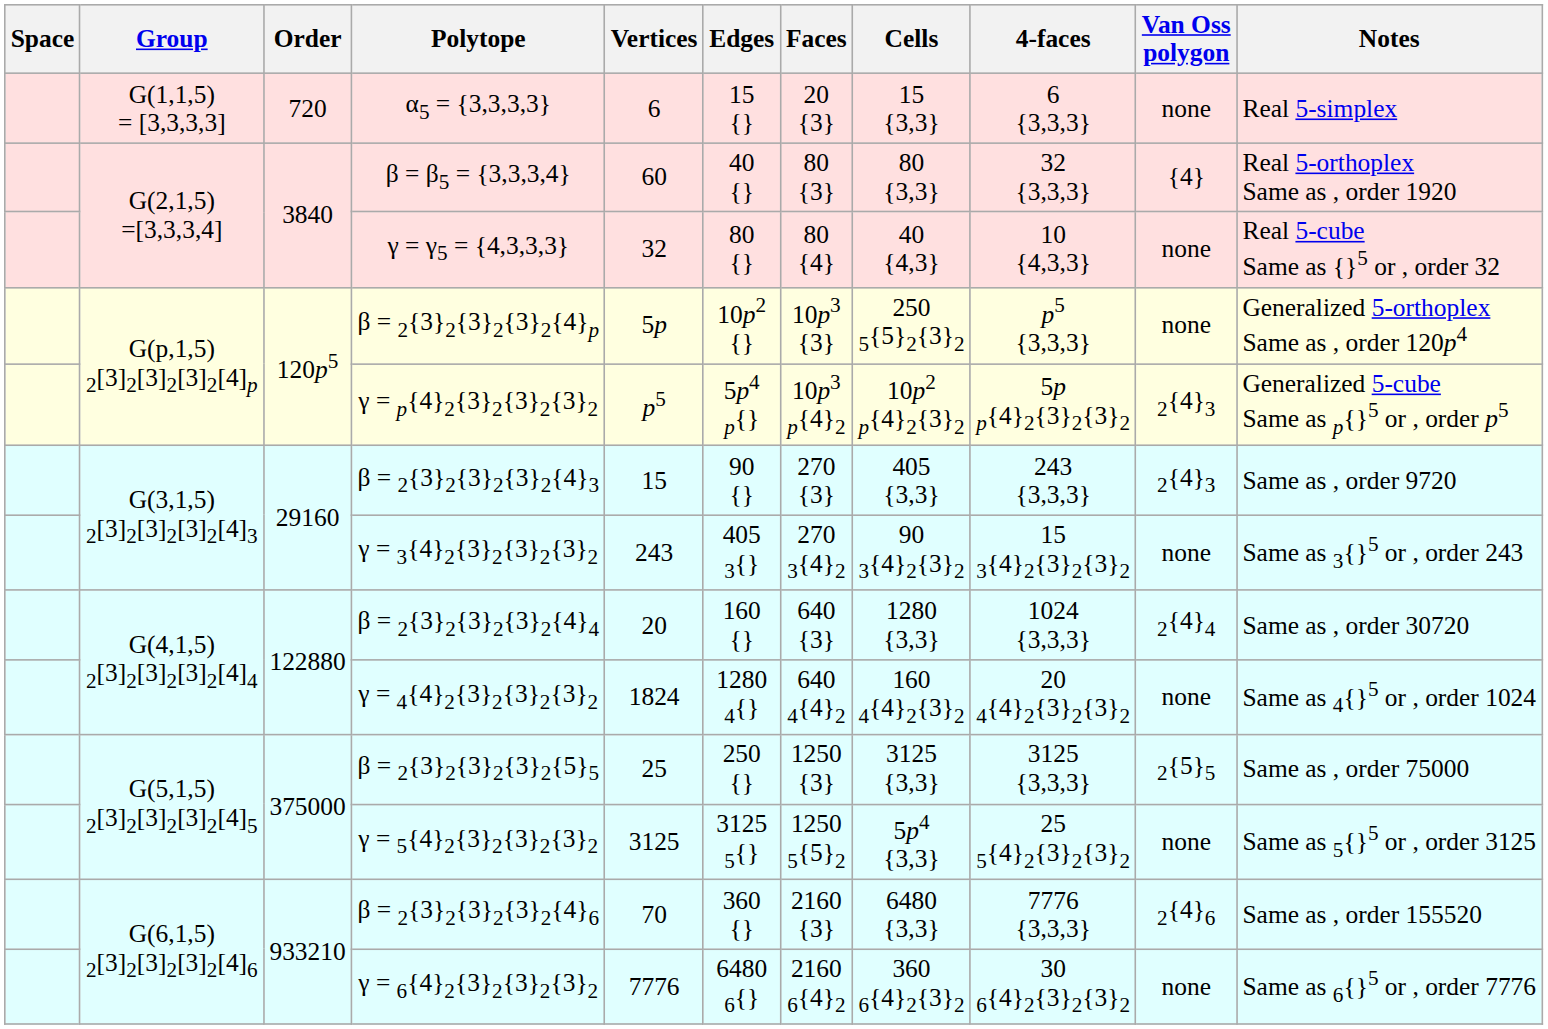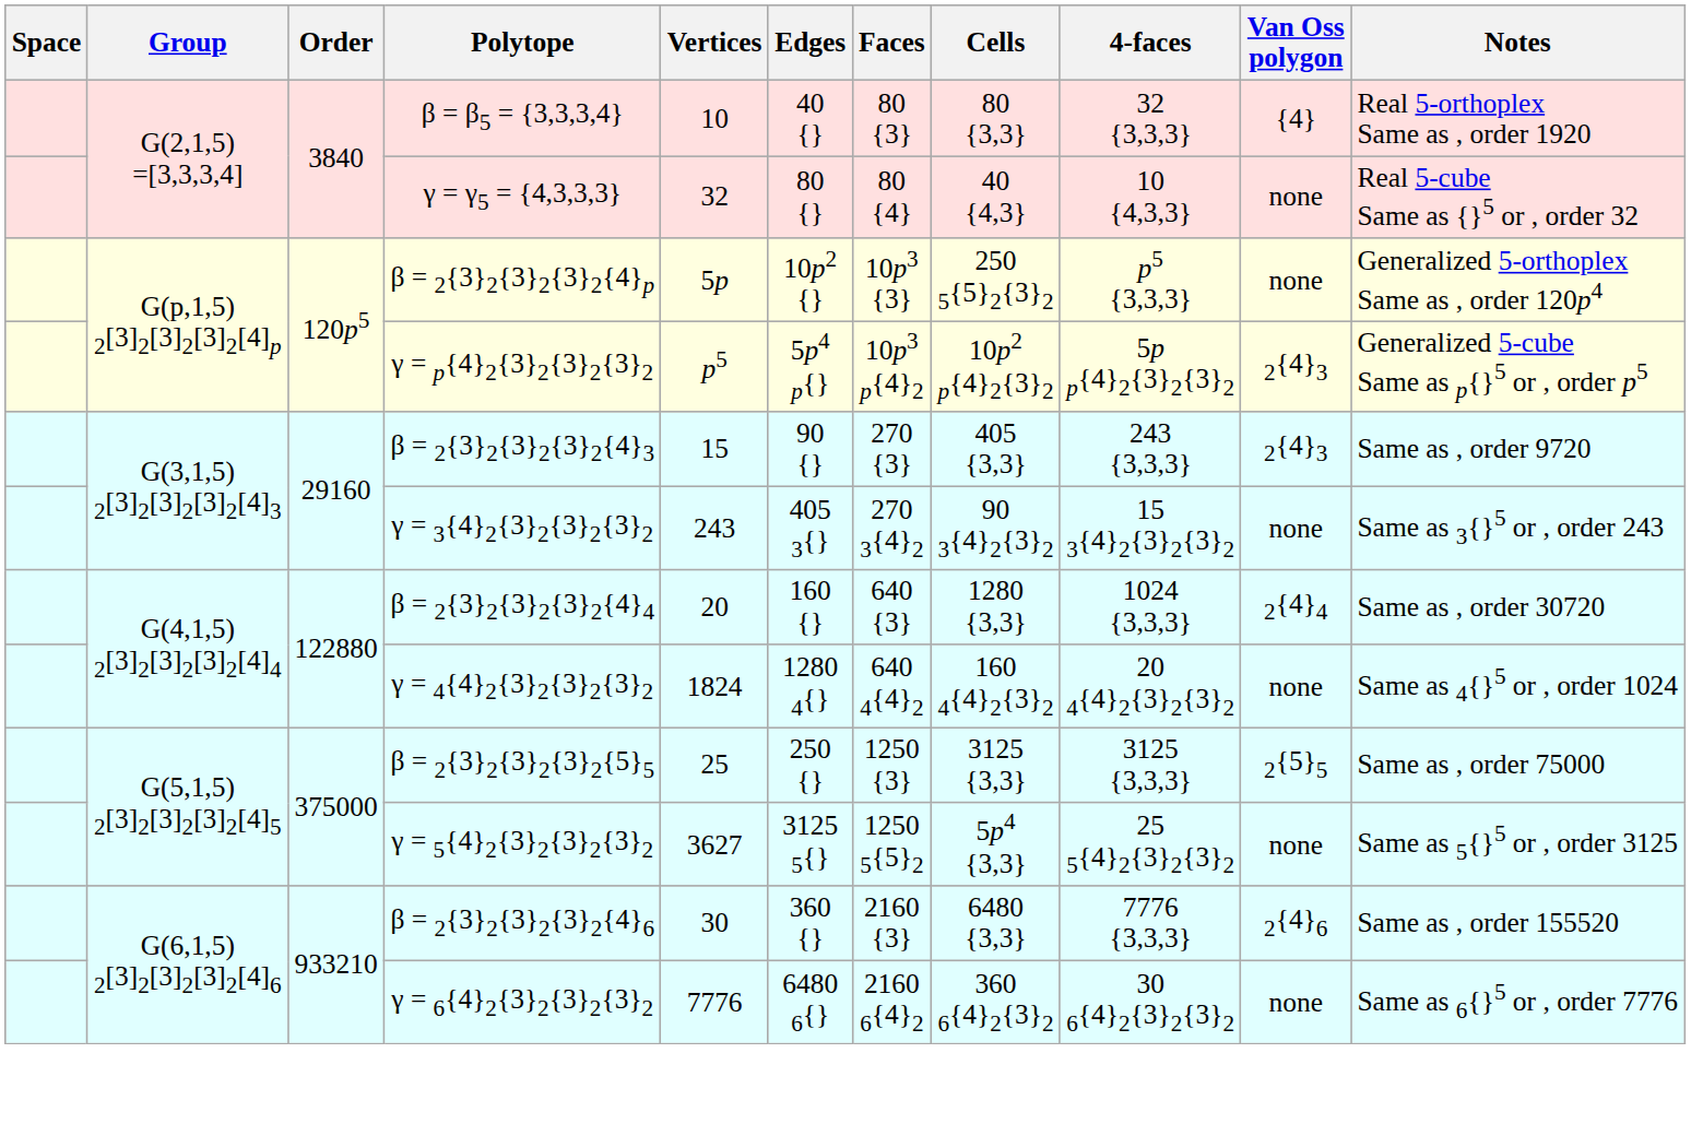- row: G(1,1,5) = [3,3,3,3] | 720 | α5 = {3,3,3,3} | 6 | 15 {} | 20 {3} | 15 {3,3} | 6 {3,3,3} | none | Real 5-simplex
β = β5 = {3,3,3,4} | Vertices: 60 -> 10
γ = 5{4}2{3}2{3}2{3}2 | Vertices: 3125 -> 3627
β = 2{3}2{3}2{3}2{4}6 | Vertices: 70 -> 30
